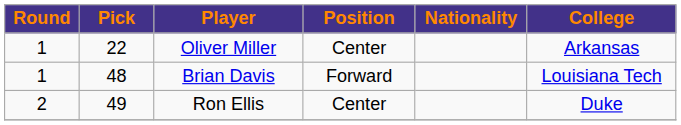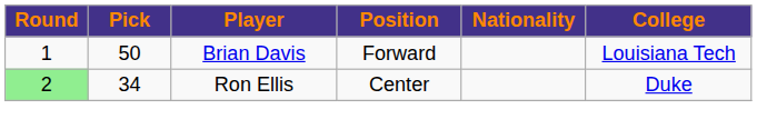- row: 1 | 22 | Oliver Miller | Center | Arkansas
Brian Davis | Pick: 48 -> 50
Ron Ellis | Round: no background -> lightgreen background
Ron Ellis | Pick: 49 -> 34
